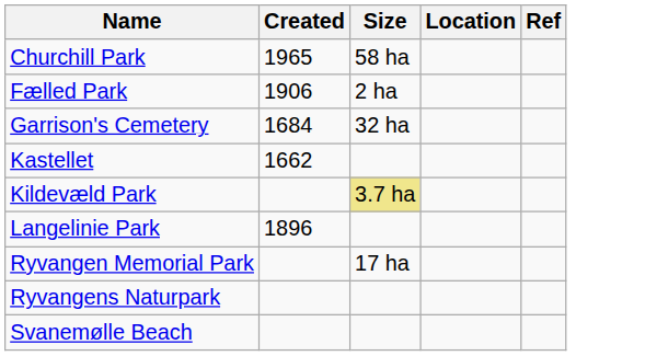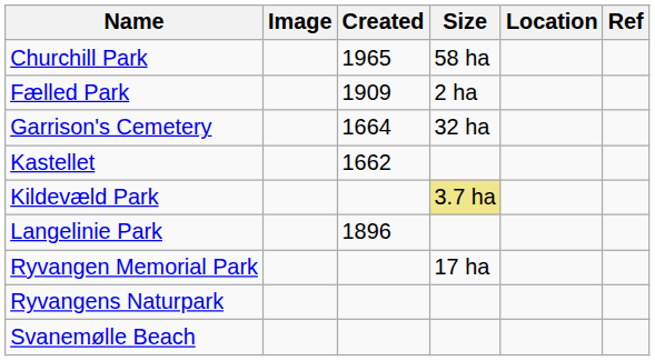+ column: Image
Fælled Park | Created: 1906 -> 1909
Garrison's Cemetery | Created: 1684 -> 1664
